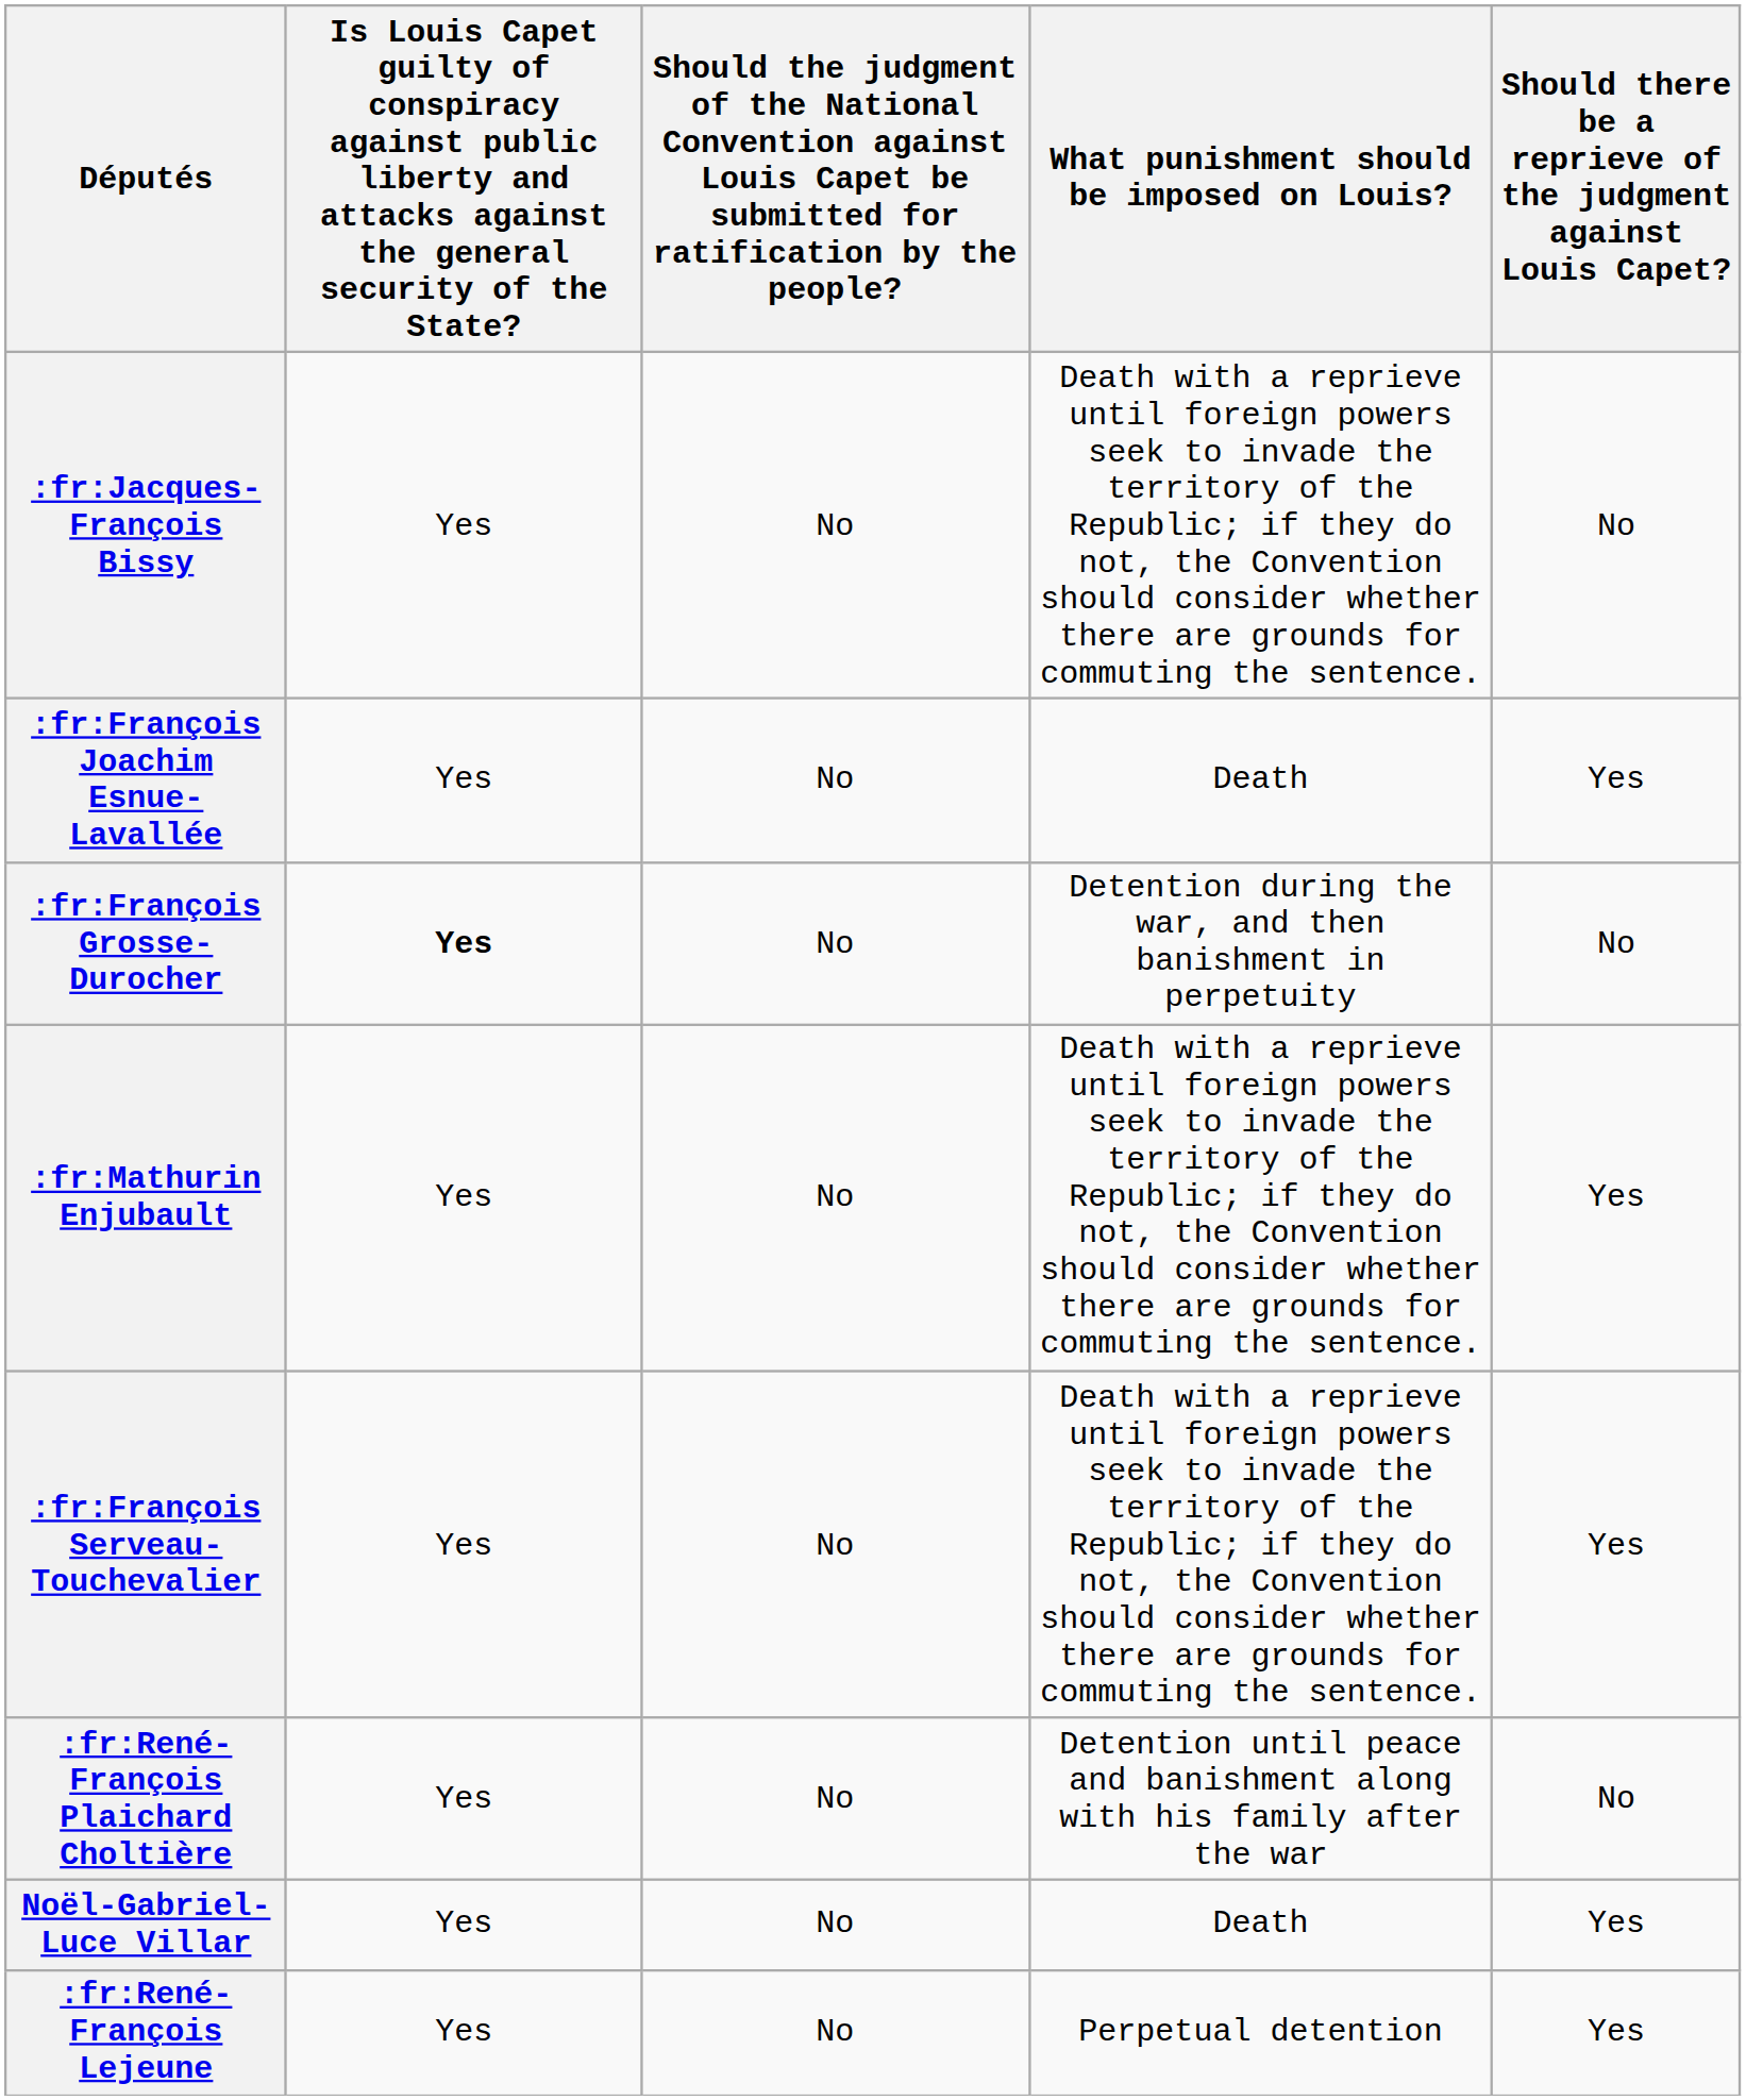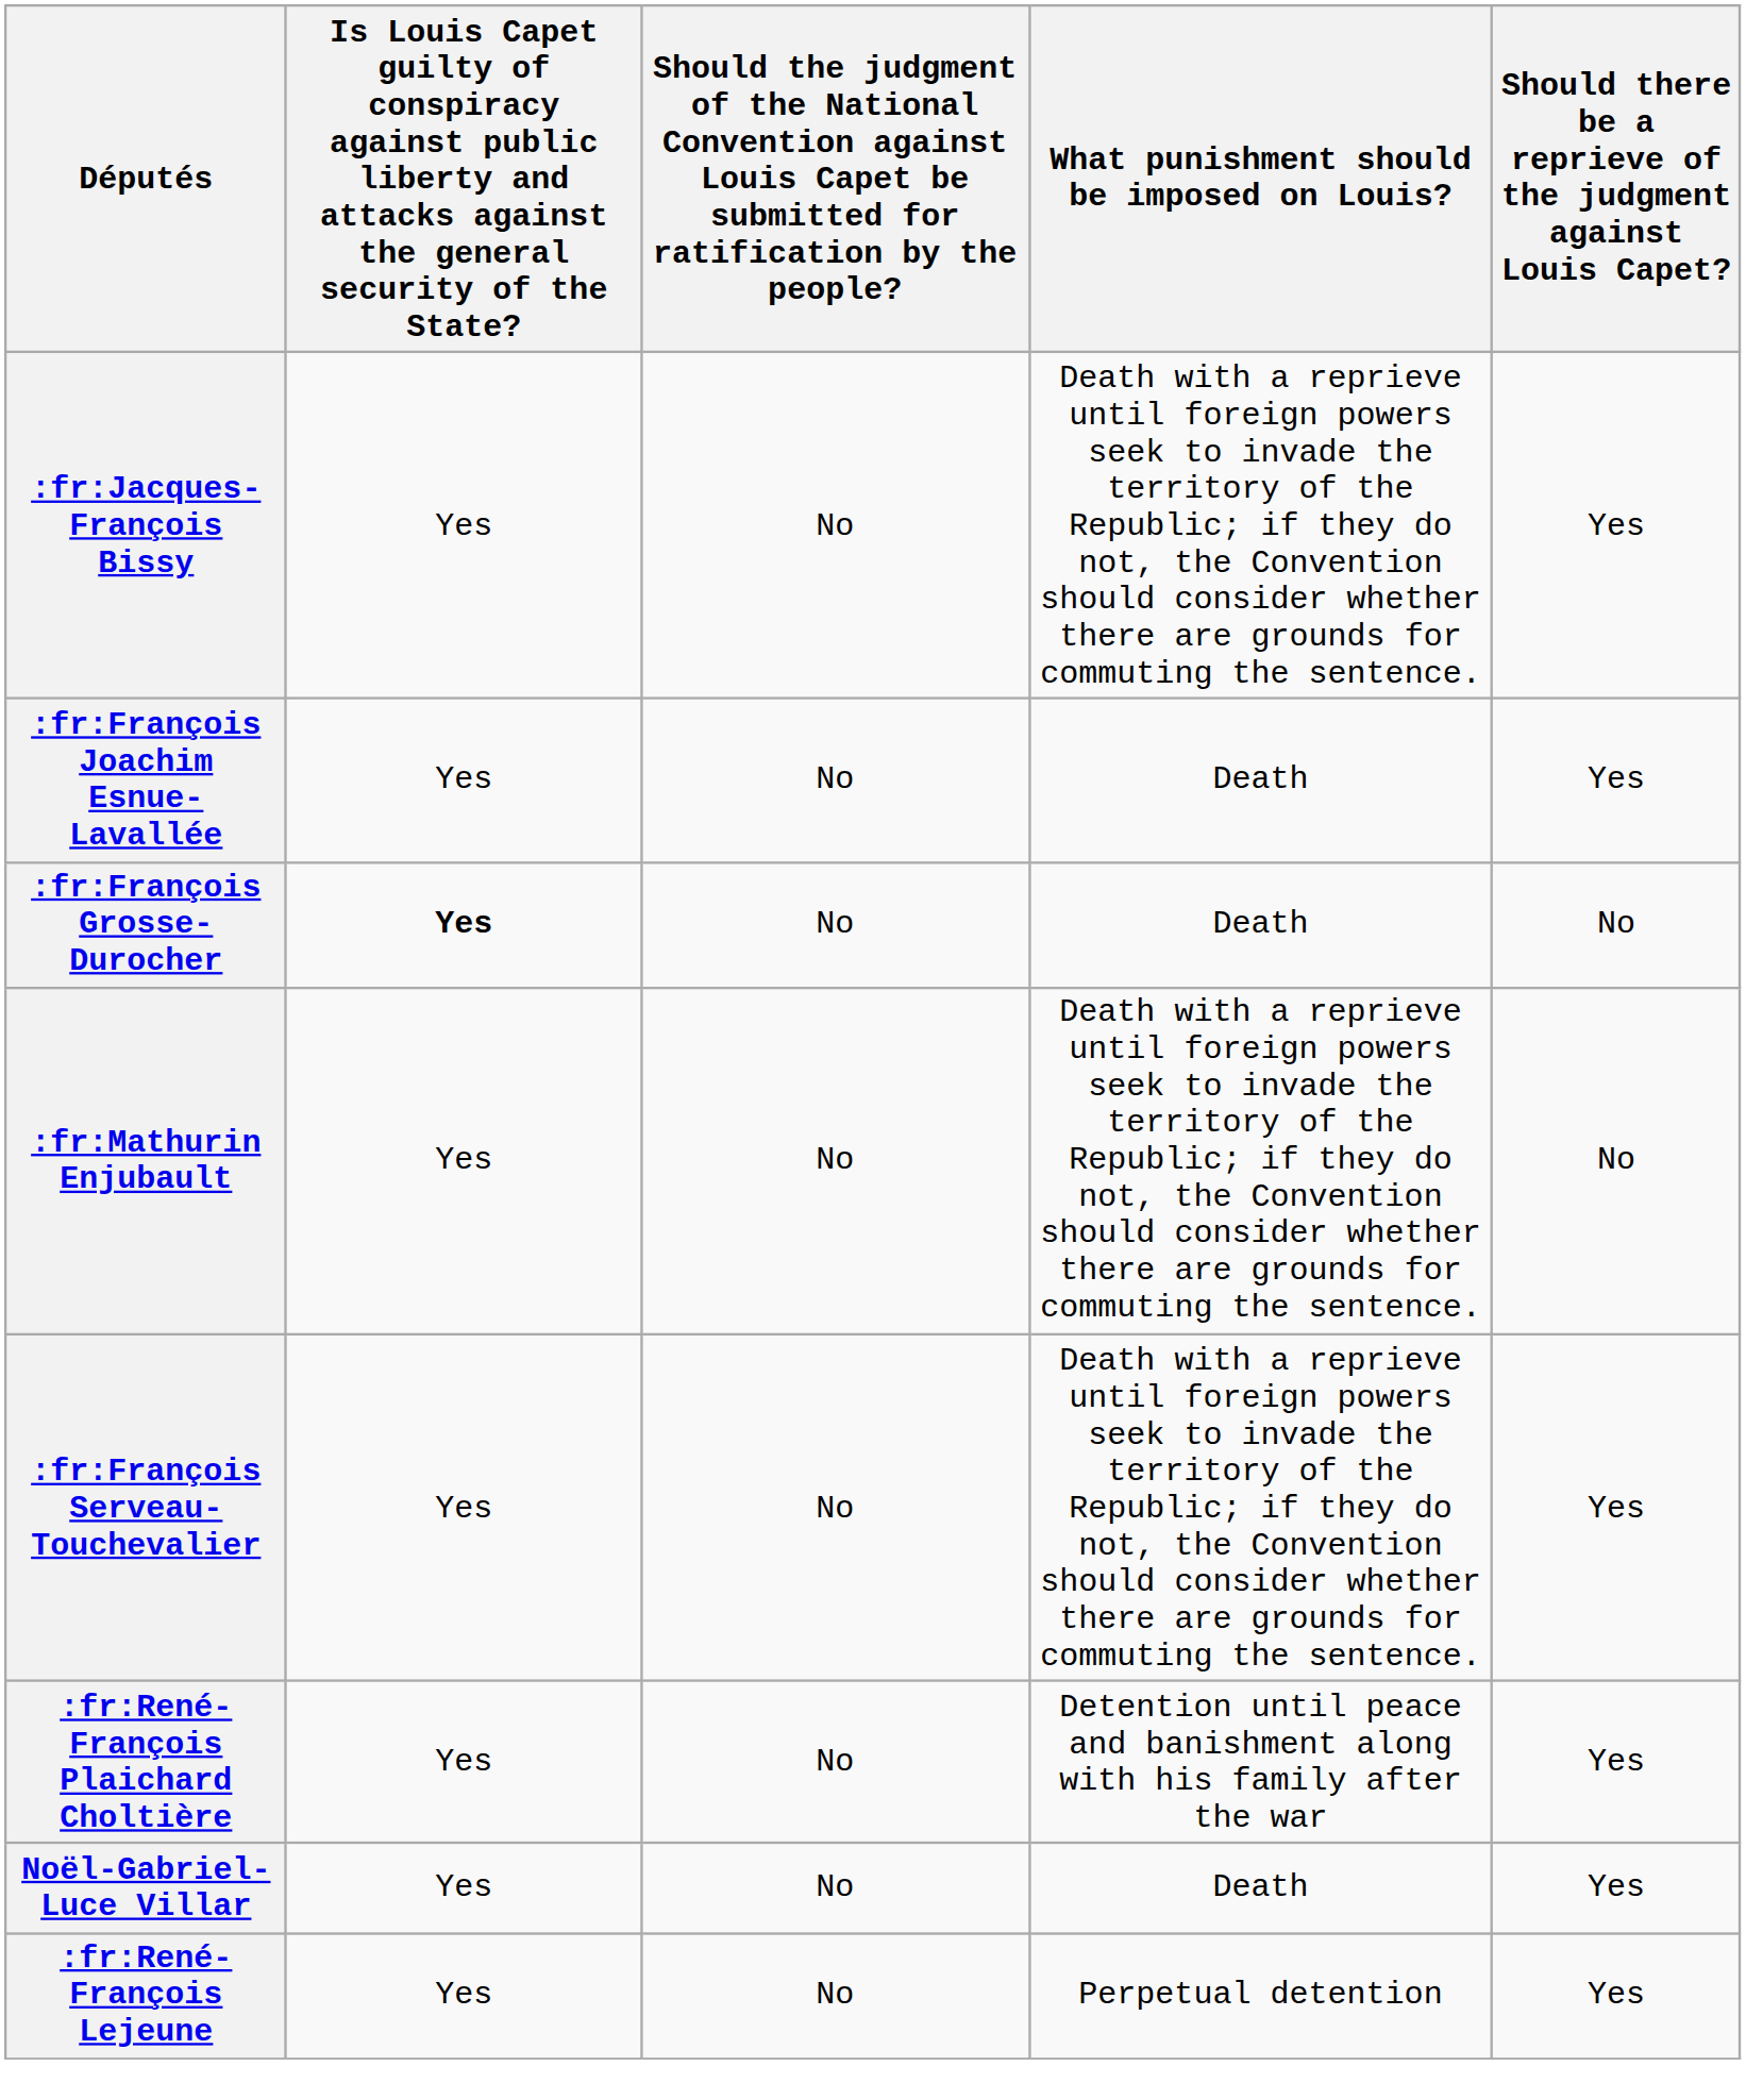:fr:Jacques-François Bissy | column 5: No -> Yes
:fr:François Grosse-Durocher | What punishment should be imposed on Louis?: Detention during the war, and then banishment in perpetuity -> Death
:fr:Mathurin Enjubault | column 5: Yes -> No
:fr:René-François Plaichard Choltière | column 5: No -> Yes
